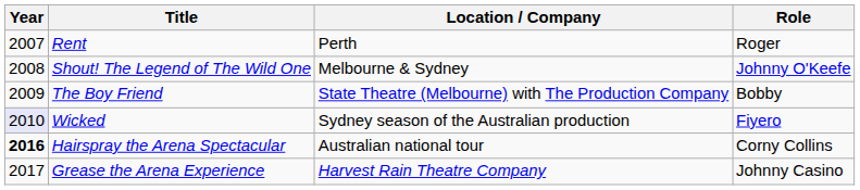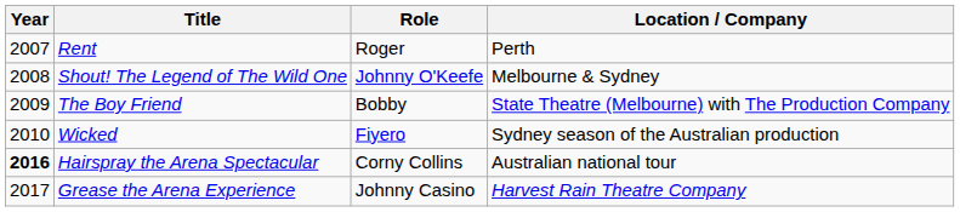columns swapped: Role <-> Location / Company
Wicked | Year: lavender background -> no background
